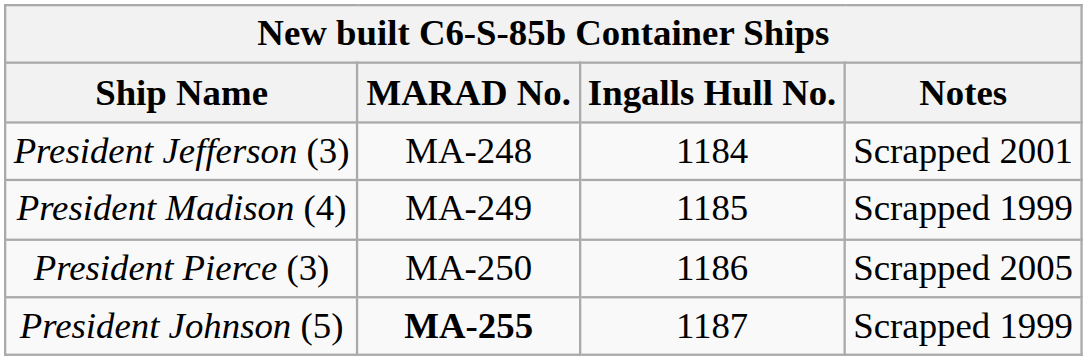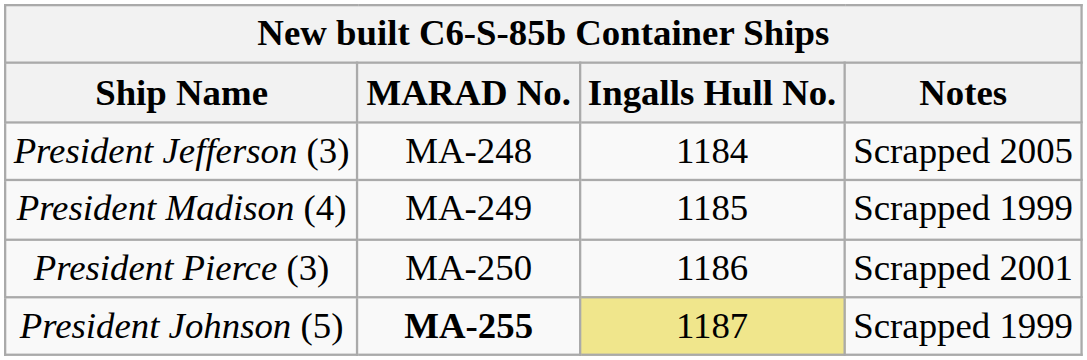President Jefferson (3) | Notes: Scrapped 2001 -> Scrapped 2005
President Pierce (3) | Notes: Scrapped 2005 -> Scrapped 2001
President Johnson (5) | Ingalls Hull No.: no background -> khaki background
